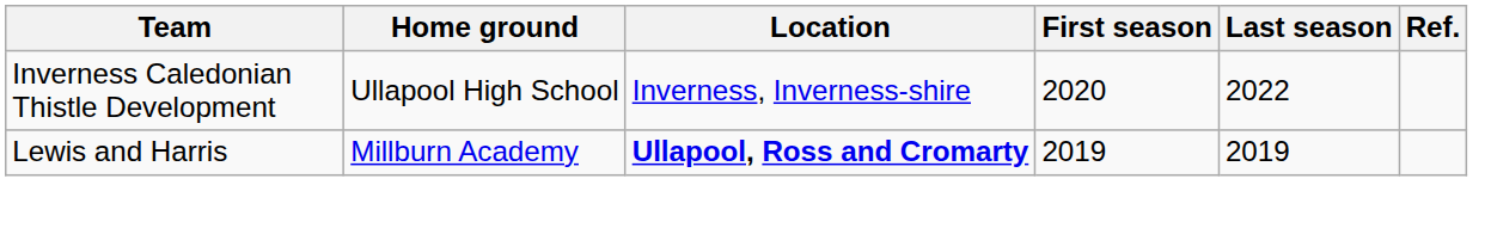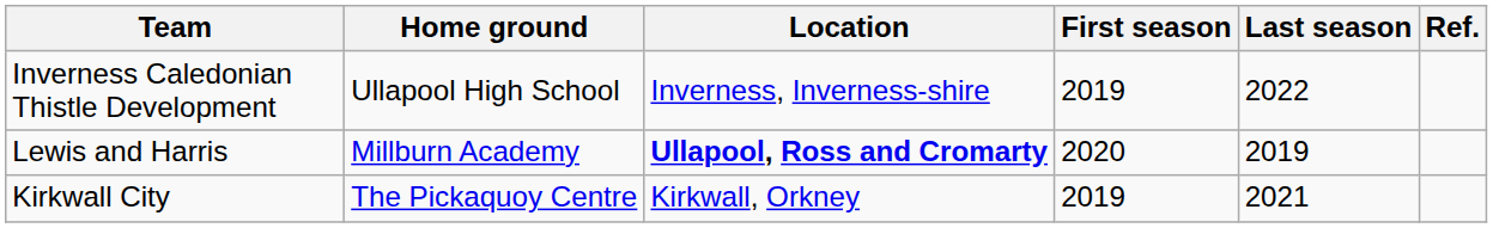Inverness Caledonian Thistle Development | First season: 2020 -> 2019
Lewis and Harris | First season: 2019 -> 2020
+ row: Kirkwall City | The Pickaquoy Centre | Kirkwall, Orkney | 2019 | 2021
